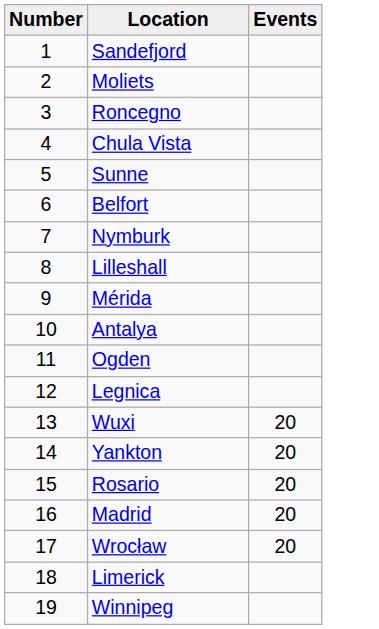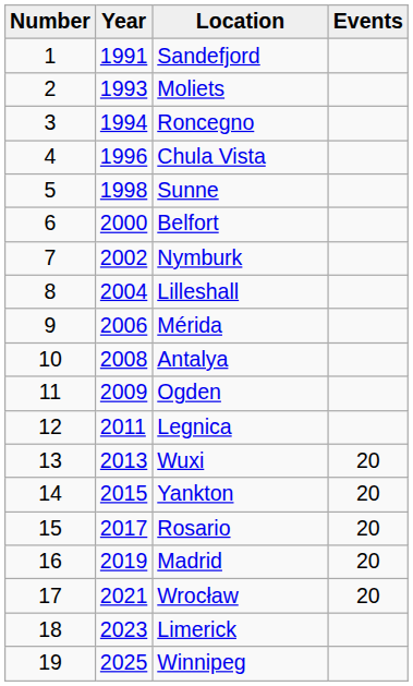+ column: Year | 1991 | 1993 | 1994 | 1996 | 1998 | 2000 | 2002 | 2004 | 2006 | 2008 | 2009 | 2011 | 2013 | 2015 | 2017 | 2019 | 2021 | 2023 | 2025
